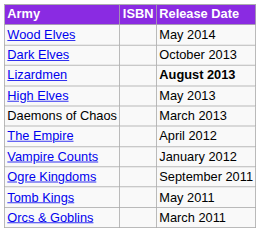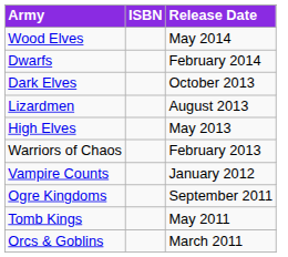+ row: Dwarfs | February 2014
Lizardmen | Release Date: bold -> normal
- row: Daemons of Chaos | March 2013
+ row: Warriors of Chaos | February 2013
- row: The Empire | April 2012
